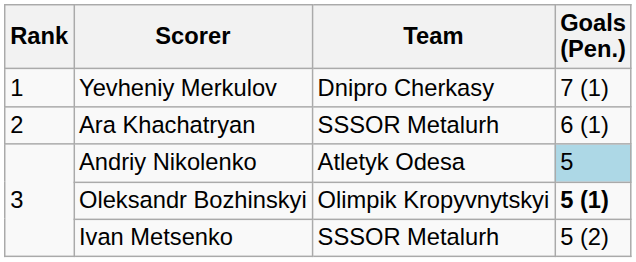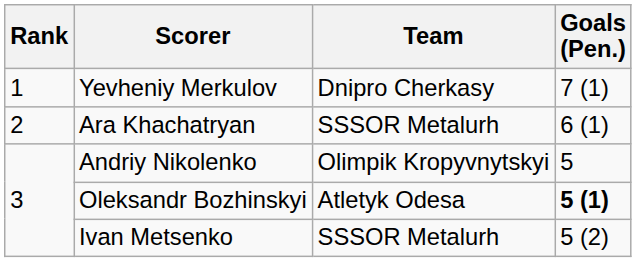Andriy Nikolenko | Team: Atletyk Odesa -> Olimpik Kropyvnytskyi
Andriy Nikolenko | Goals (Pen.): lightblue background -> no background
Oleksandr Bozhinskyi | Team: Olimpik Kropyvnytskyi -> Atletyk Odesa
